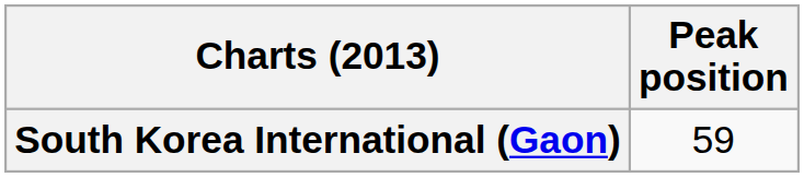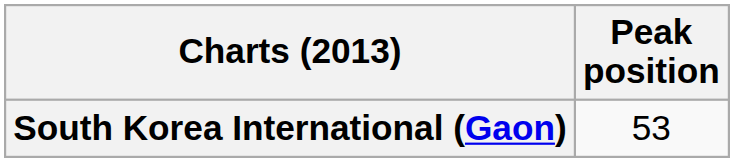South Korea International (Gaon) | Peak position: 59 -> 53
